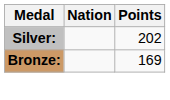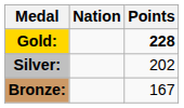+ row: Gold: | 228
Bronze: | Points: 169 -> 167
